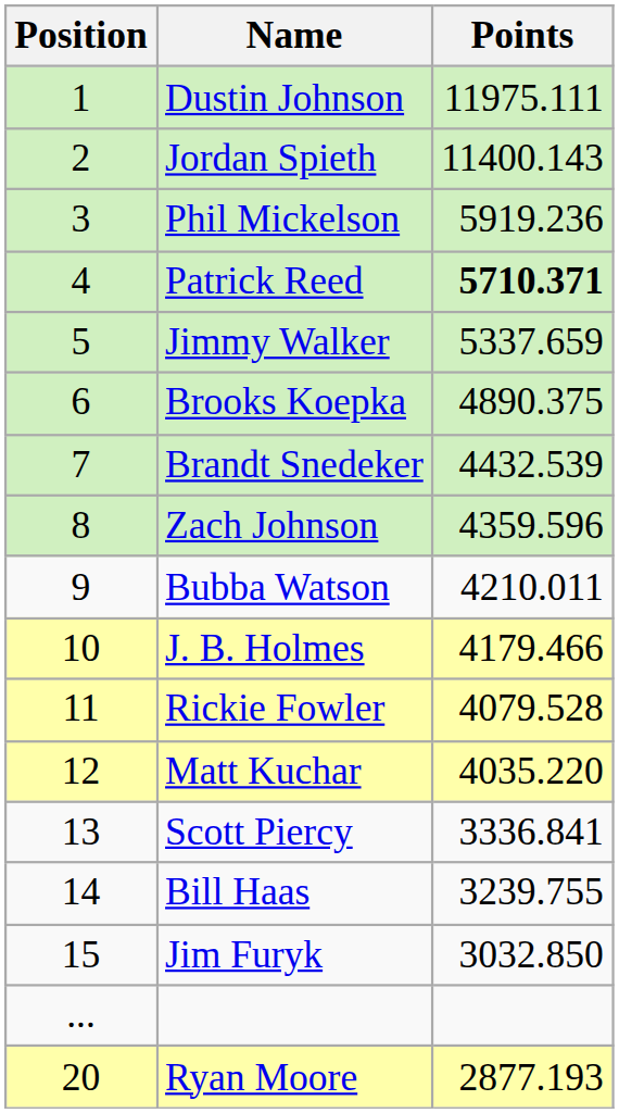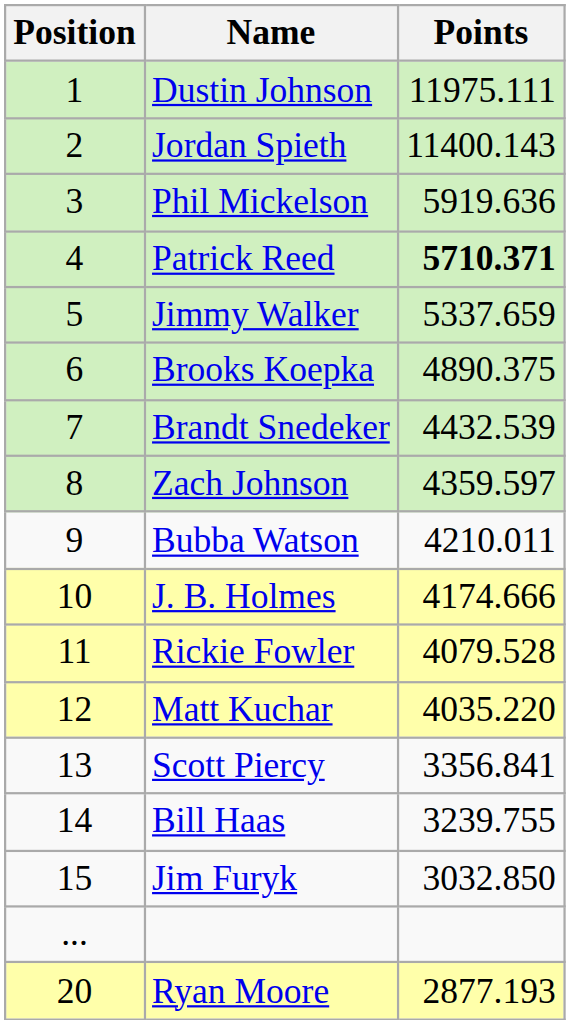Phil Mickelson | Points: 5919.236 -> 5919.636
Zach Johnson | Points: 4359.596 -> 4359.597
J. B. Holmes | Points: 4179.466 -> 4174.666
Scott Piercy | Points: 3336.841 -> 3356.841
